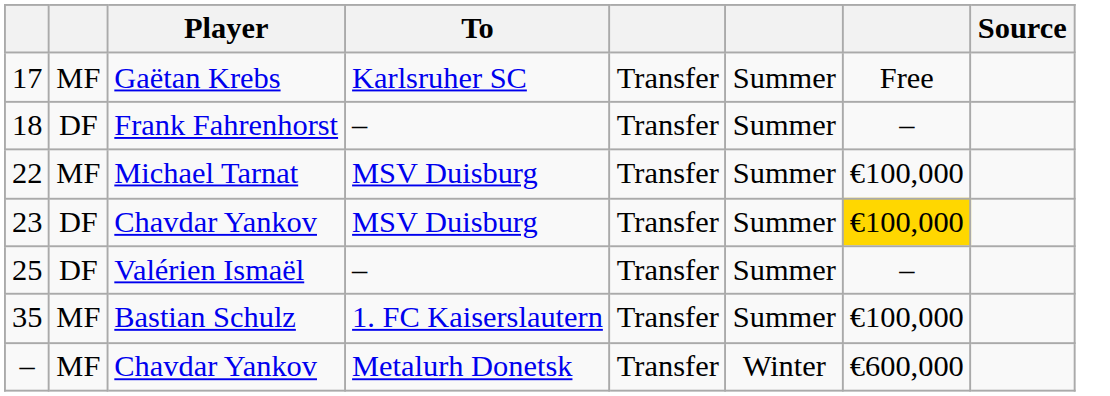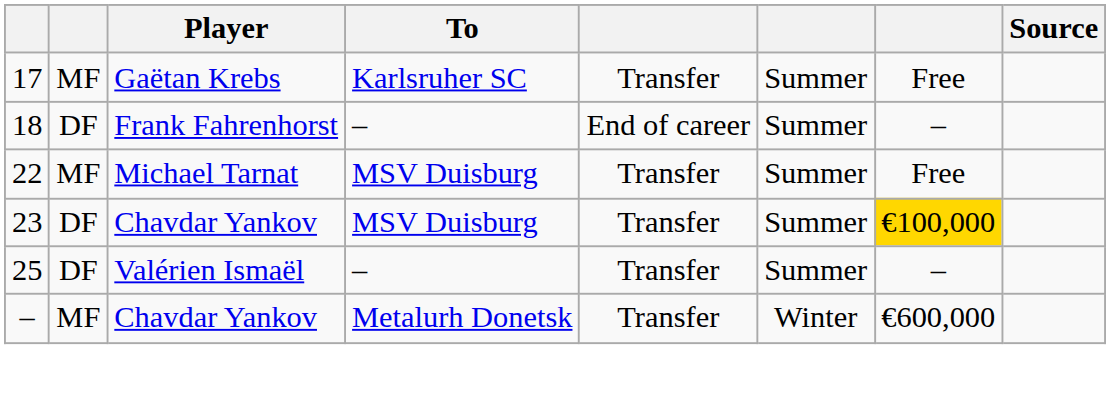18 | column 5: Transfer -> End of career
22 | column 7: €100,000 -> Free
- row: 35 | MF | Bastian Schulz | 1. FC Kaiserslautern | Transfer | Summer | €100,000
